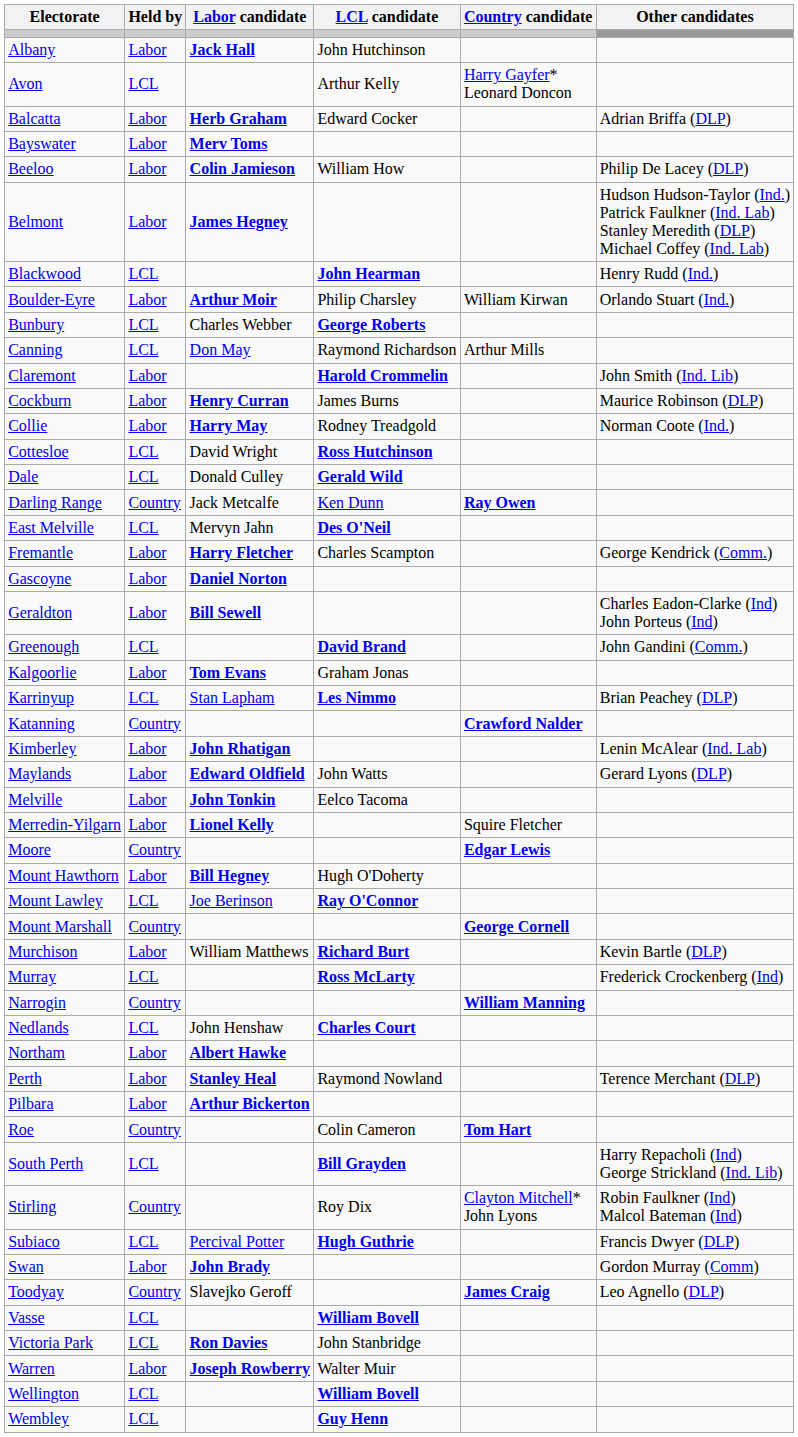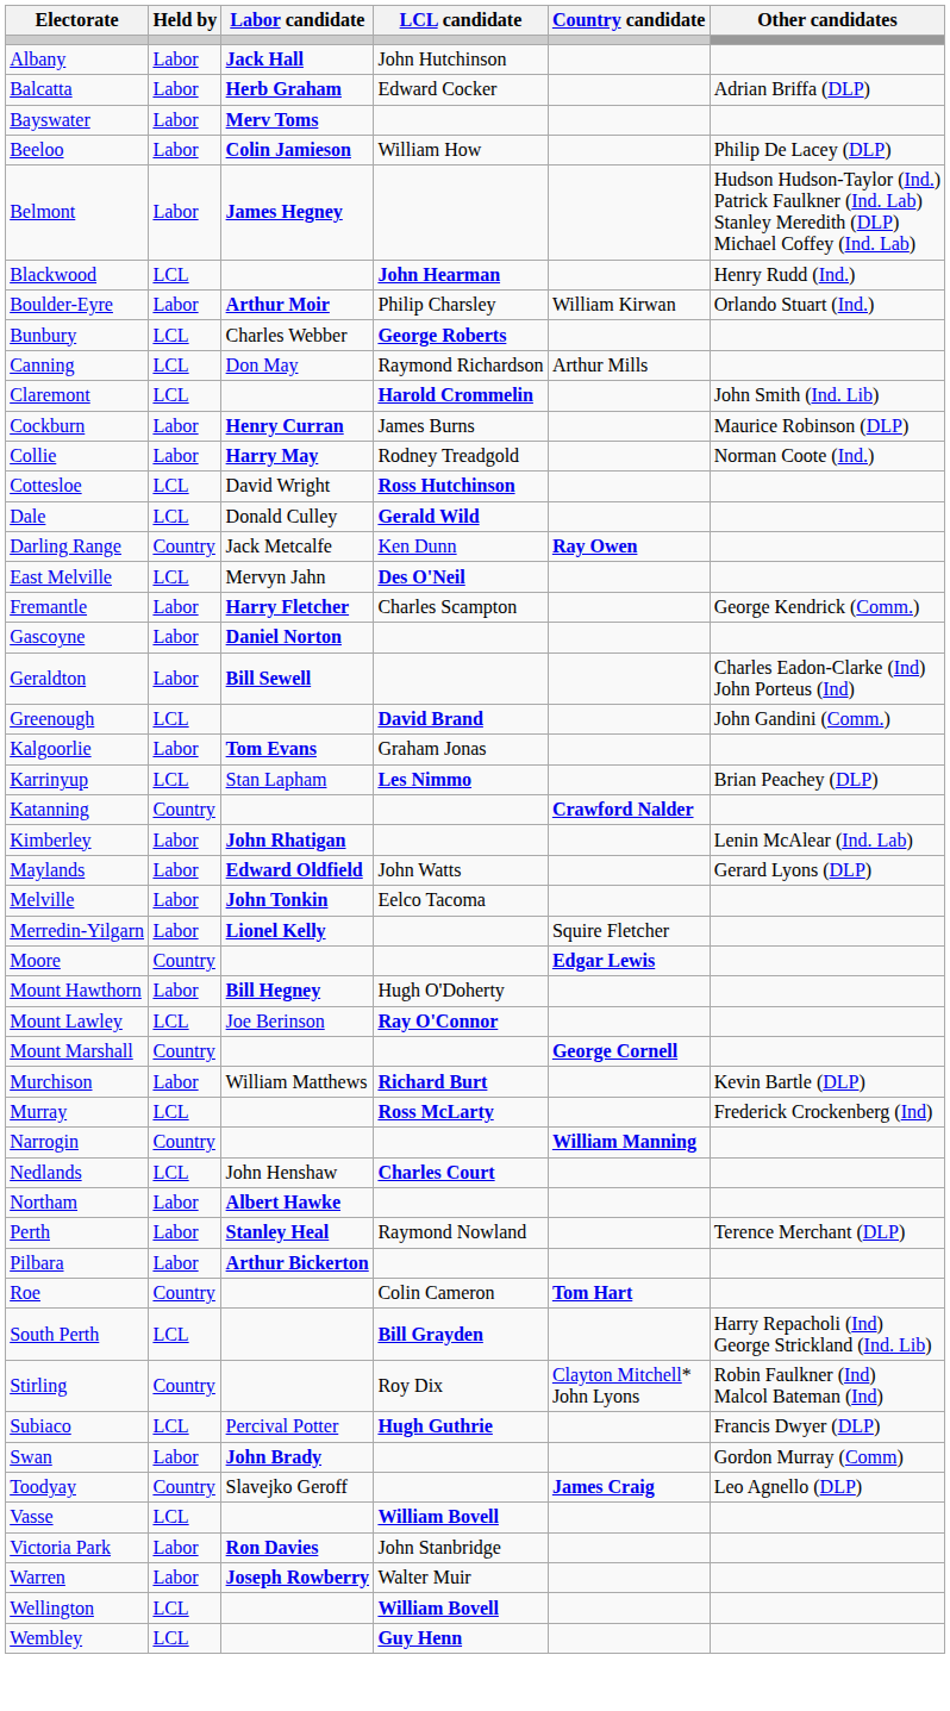- row: Avon | LCL | Arthur Kelly | Harry Gayfer* Leonard Doncon
Claremont | Held by: Labor -> LCL
Victoria Park | Held by: LCL -> Labor
